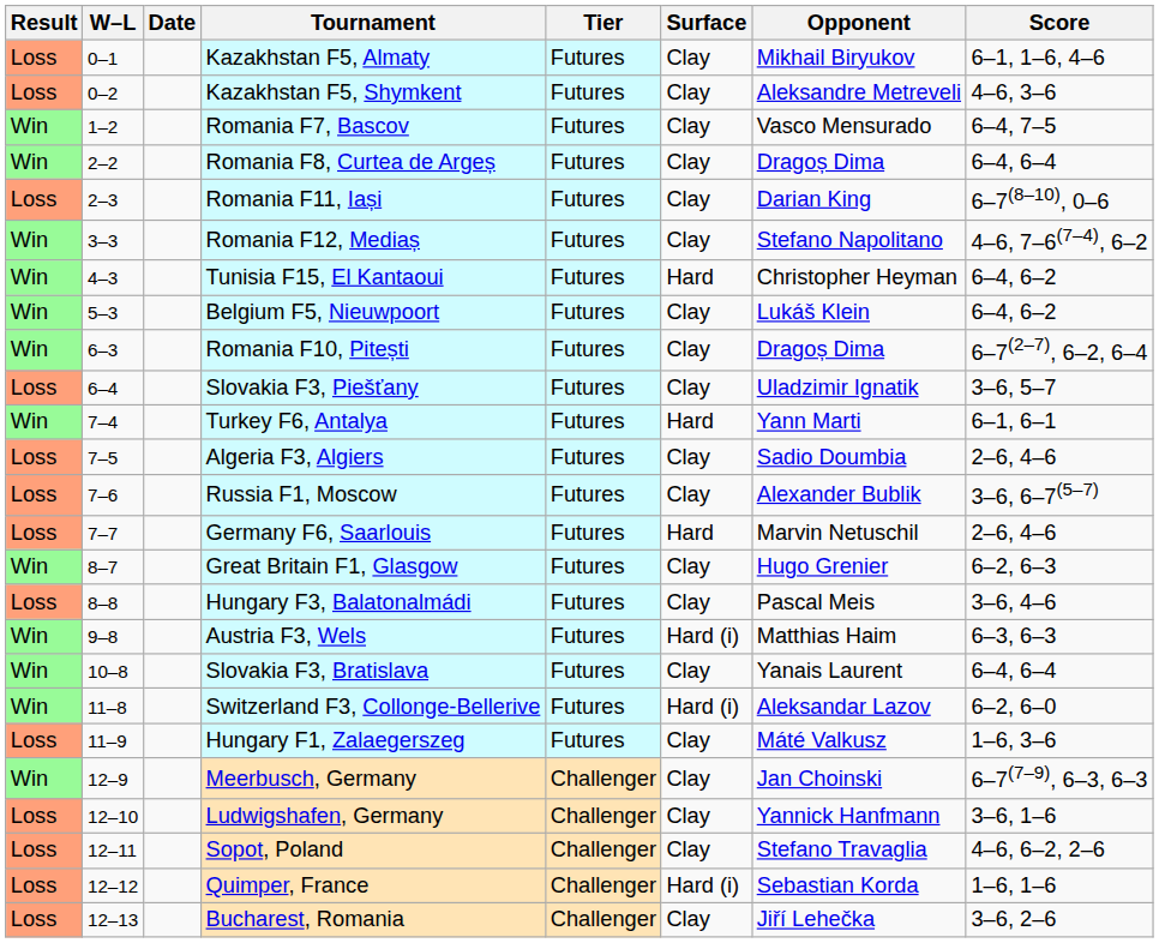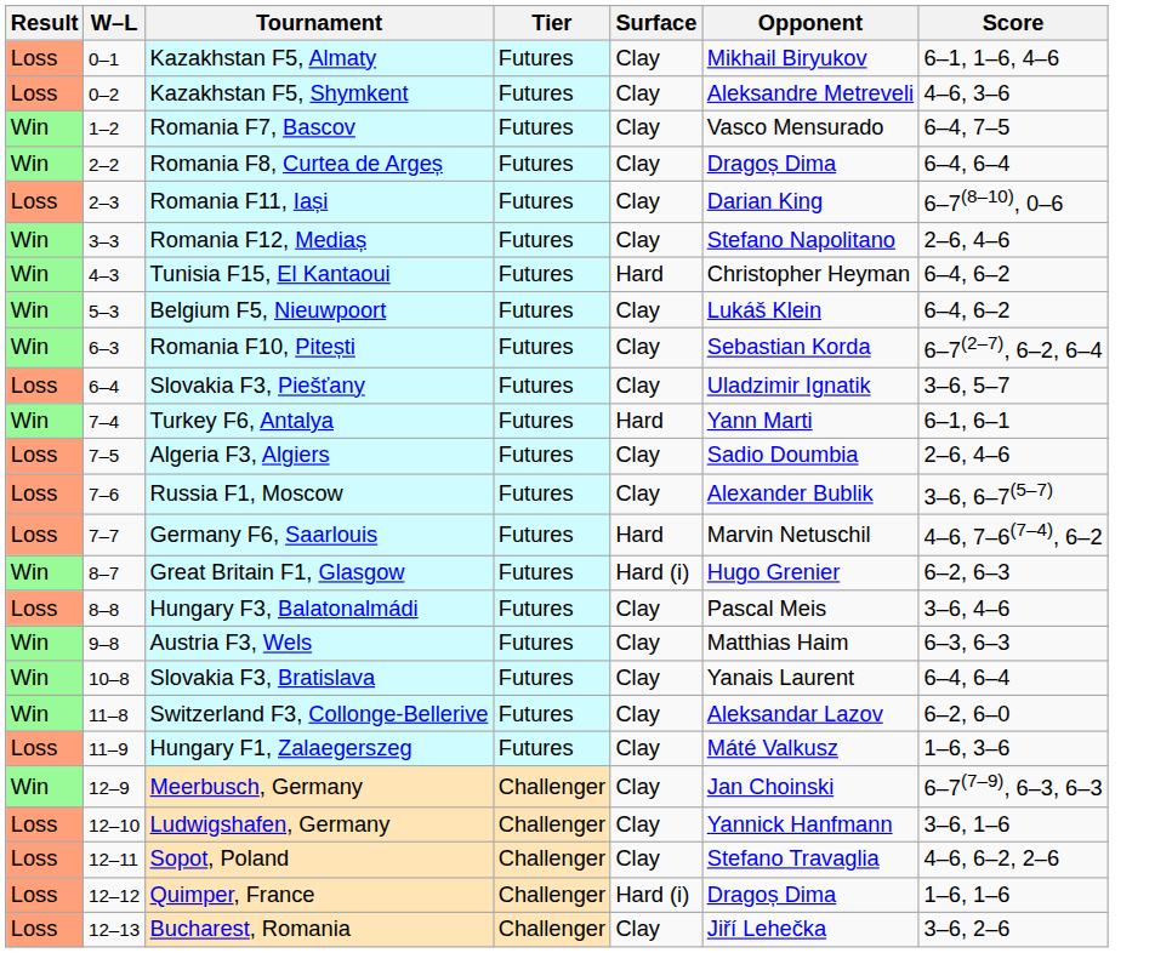- column: Date
Romania F12, Mediaș | Score: 4–6, 7–6(7–4), 6–2 -> 2–6, 4–6
Romania F10, Pitești | Opponent: Dragoș Dima -> Sebastian Korda
Germany F6, Saarlouis | Score: 2–6, 4–6 -> 4–6, 7–6(7–4), 6–2
Great Britain F1, Glasgow | Surface: Clay -> Hard (i)
Austria F3, Wels | Surface: Hard (i) -> Clay
Switzerland F3, Collonge-Bellerive | Surface: Hard (i) -> Clay
Quimper, France | Opponent: Sebastian Korda -> Dragoș Dima
